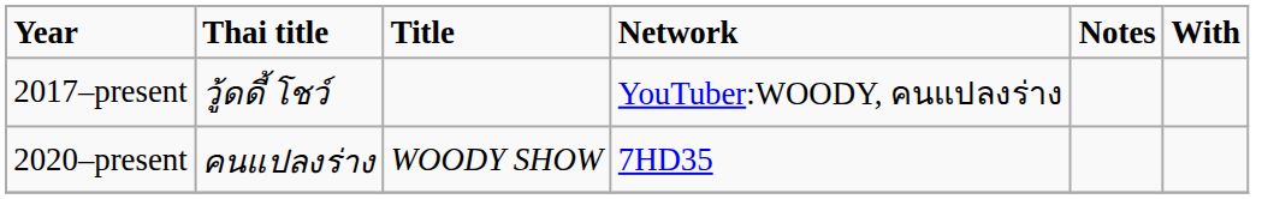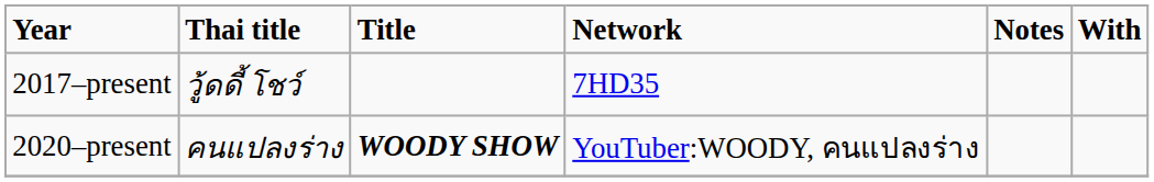2017–present | Network: YouTuber:WOODY, คนแปลงร่าง -> 7HD35
2020–present | Title: normal -> bold
2020–present | Network: 7HD35 -> YouTuber:WOODY, คนแปลงร่าง
